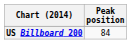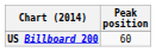US Billboard 200 | Peak position: 84 -> 60
